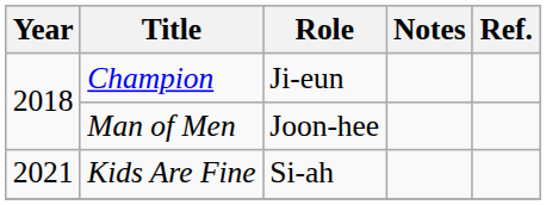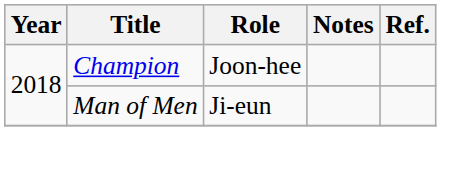Champion | Role: Ji-eun -> Joon-hee
Man of Men | Role: Joon-hee -> Ji-eun
- row: 2021 | Kids Are Fine | Si-ah
